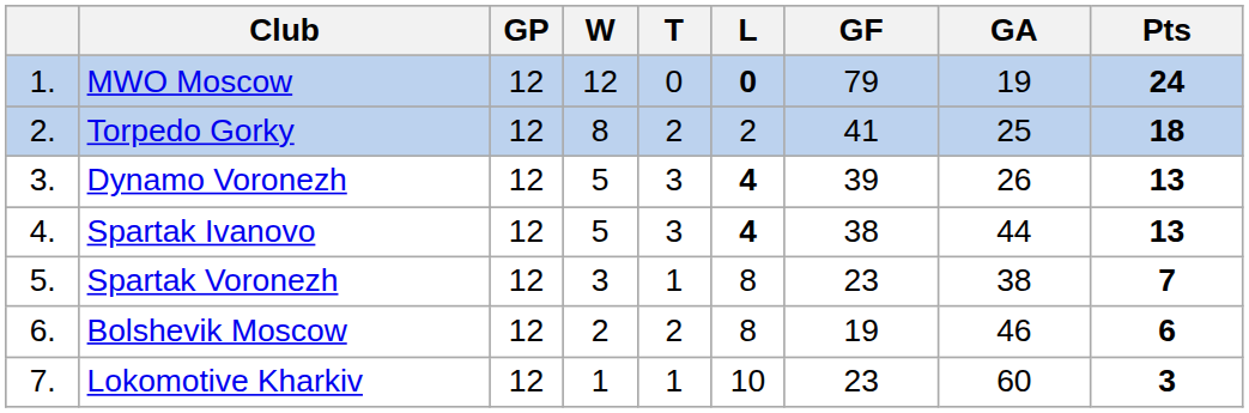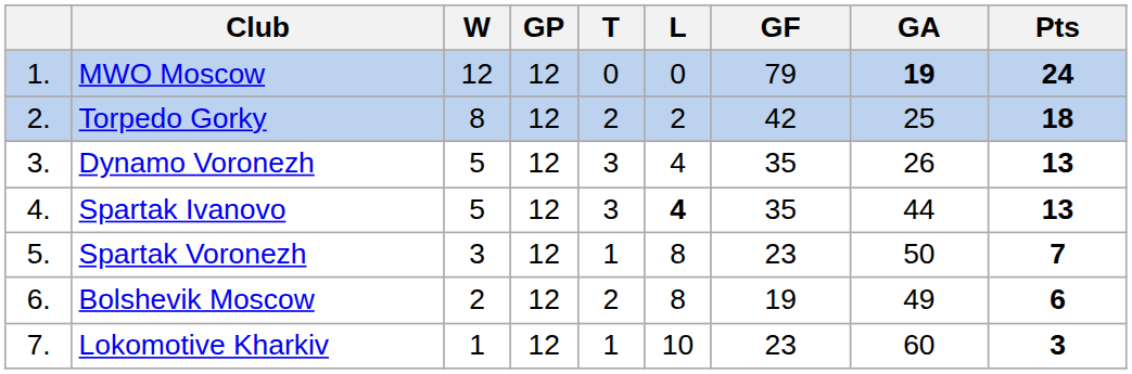columns swapped: GP <-> W
MWO Moscow | L: bold -> normal
MWO Moscow | GA: normal -> bold
Torpedo Gorky | GF: 41 -> 42
Dynamo Voronezh | L: bold -> normal
Dynamo Voronezh | GF: 39 -> 35
Spartak Ivanovo | GF: 38 -> 35
Spartak Voronezh | GA: 38 -> 50
Bolshevik Moscow | GA: 46 -> 49
